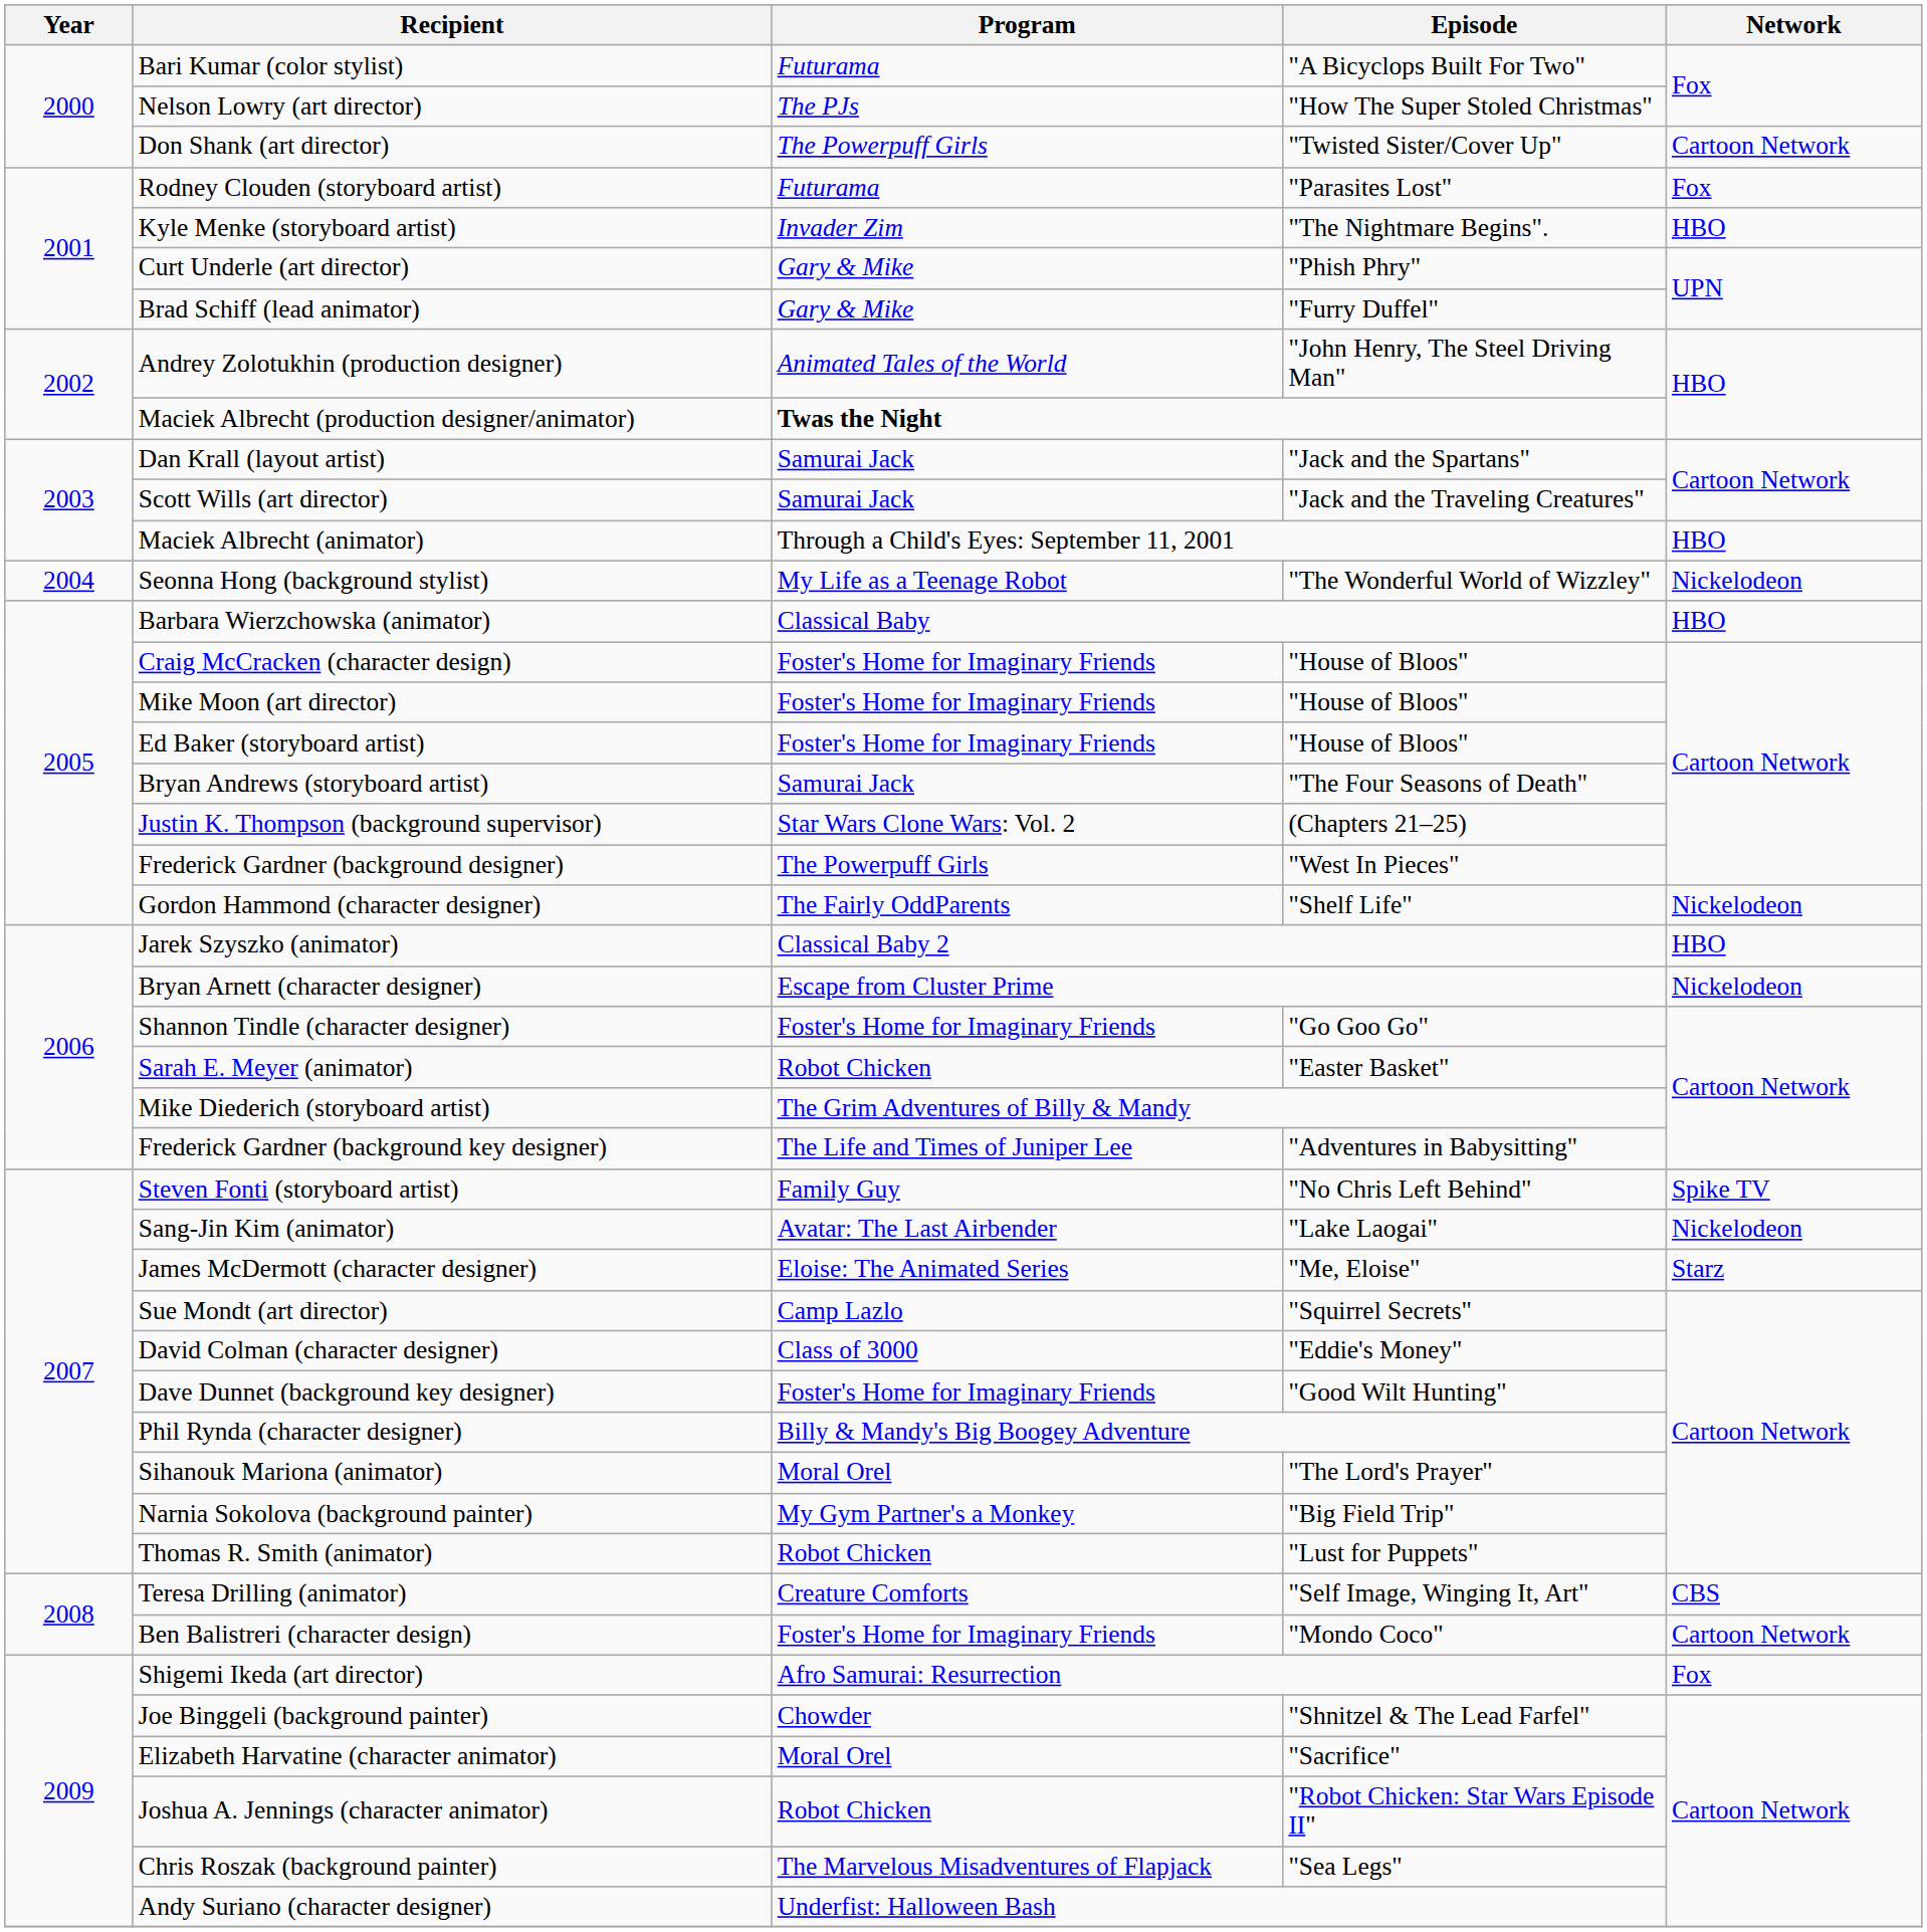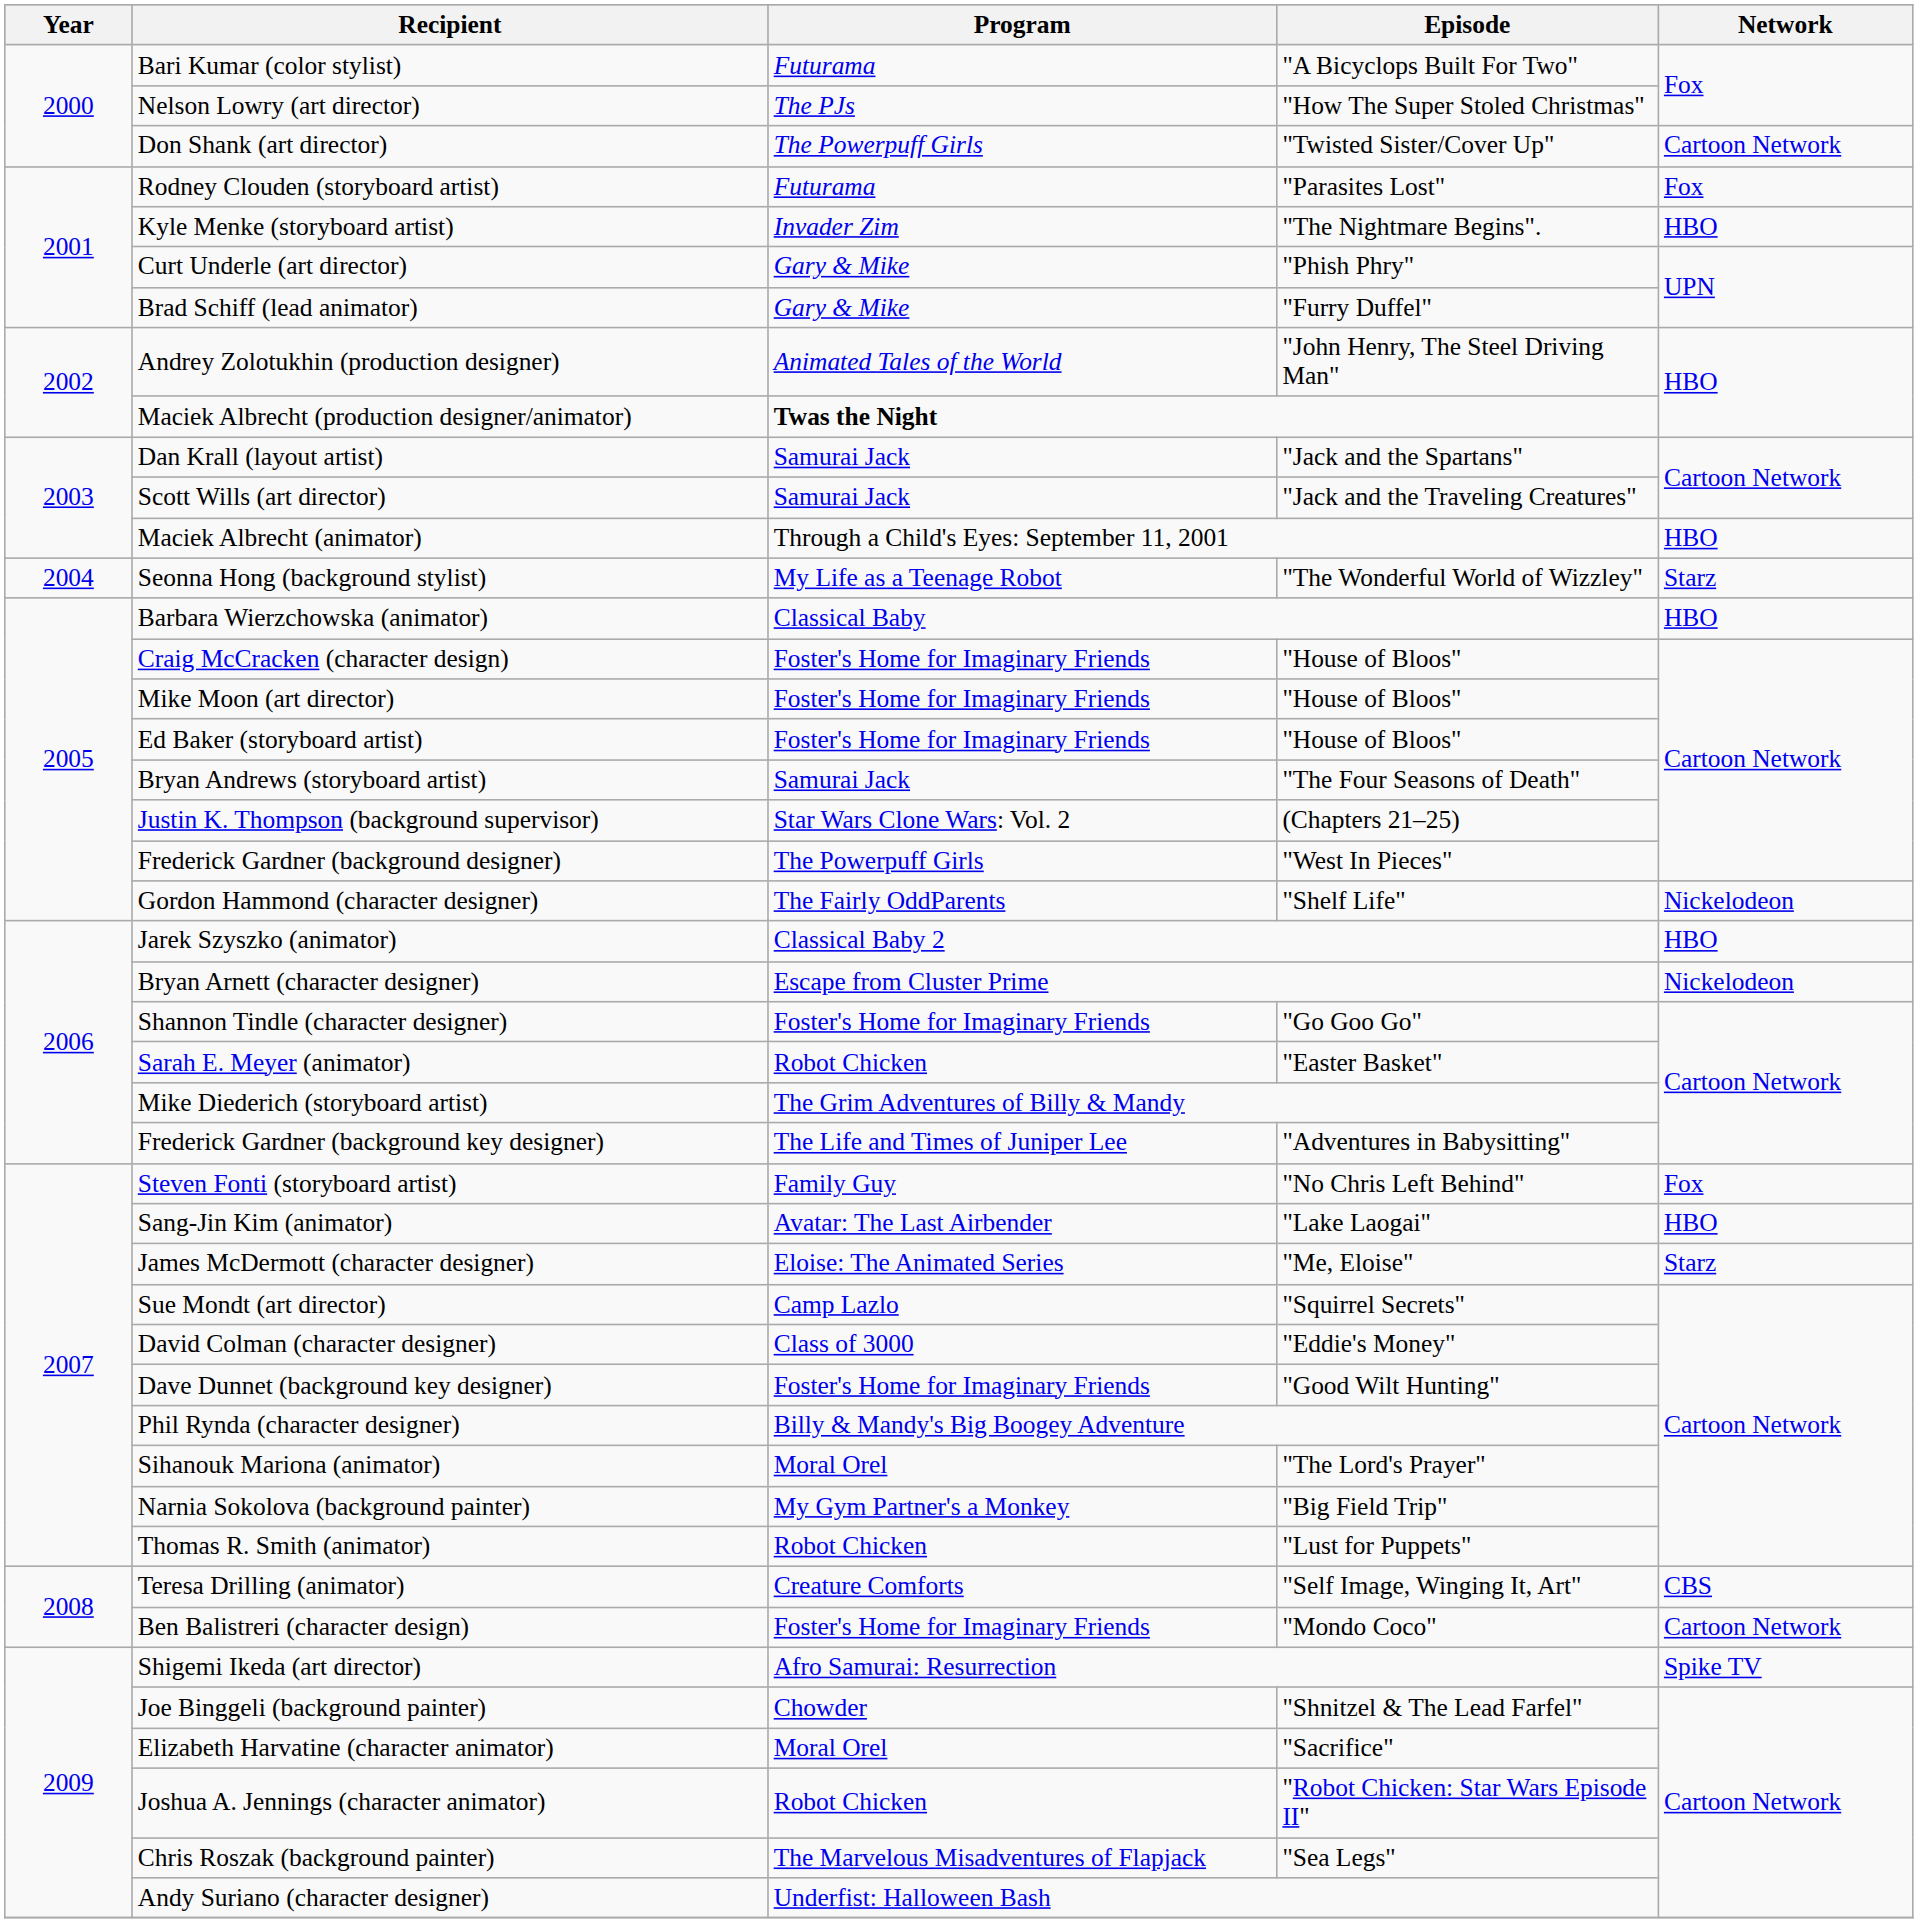Seonna Hong (background stylist) | Network: Nickelodeon -> Starz
Steven Fonti (storyboard artist) | Network: Spike TV -> Fox
Sang-Jin Kim (animator) | Network: Nickelodeon -> HBO
Shigemi Ikeda (art director) | Network: Fox -> Spike TV
